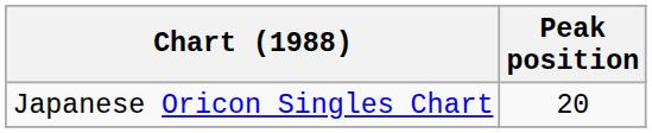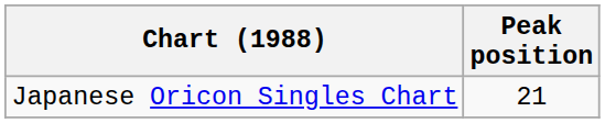Japanese Oricon Singles Chart | Peak position: 20 -> 21
